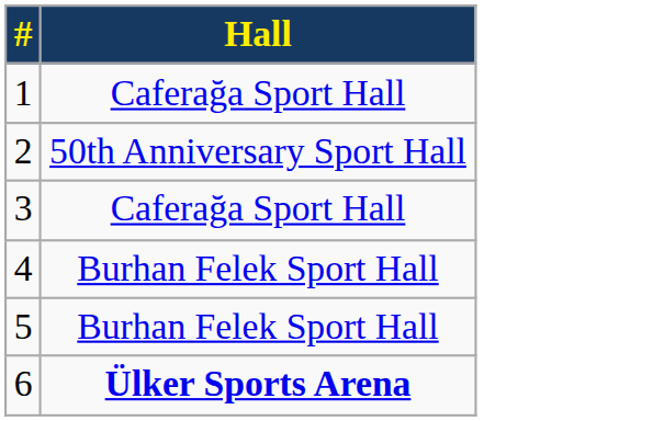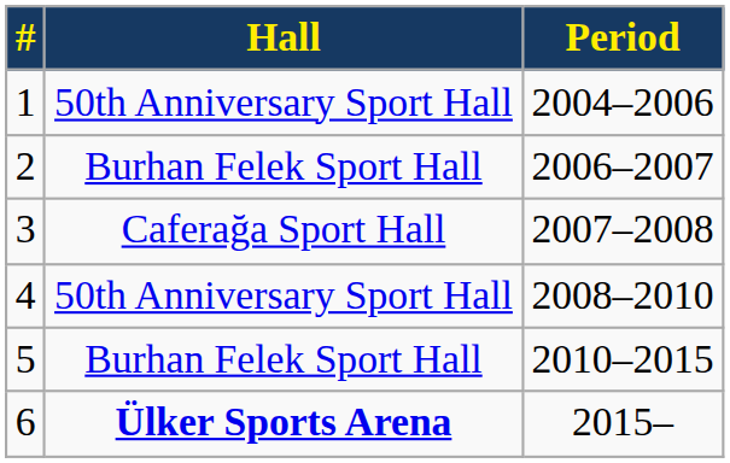+ column: Period | 2004–2006 | 2006–2007 | 2007–2008 | 2008–2010 | 2010–2015 | 2015–
1 | Hall: Caferağa Sport Hall -> 50th Anniversary Sport Hall
2 | Hall: 50th Anniversary Sport Hall -> Burhan Felek Sport Hall
4 | Hall: Burhan Felek Sport Hall -> 50th Anniversary Sport Hall
